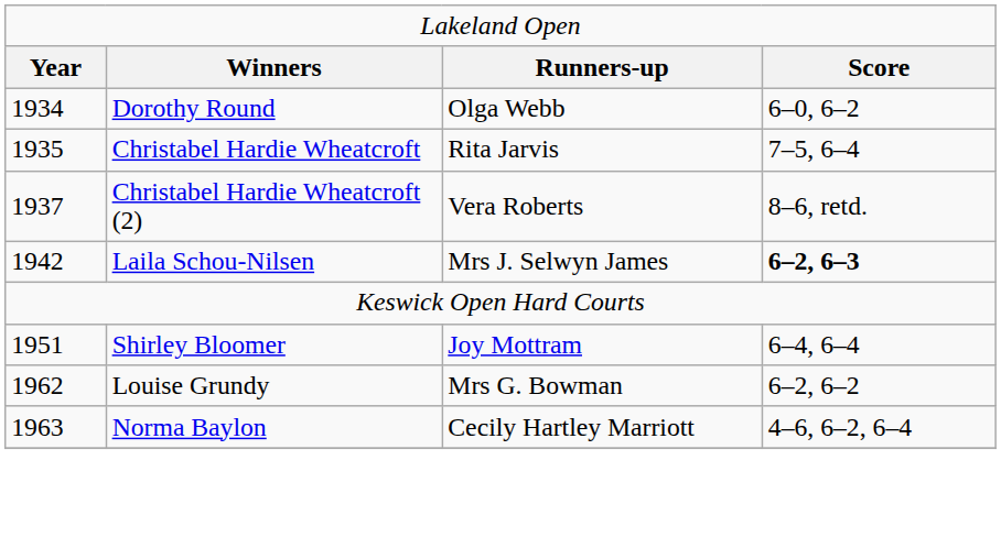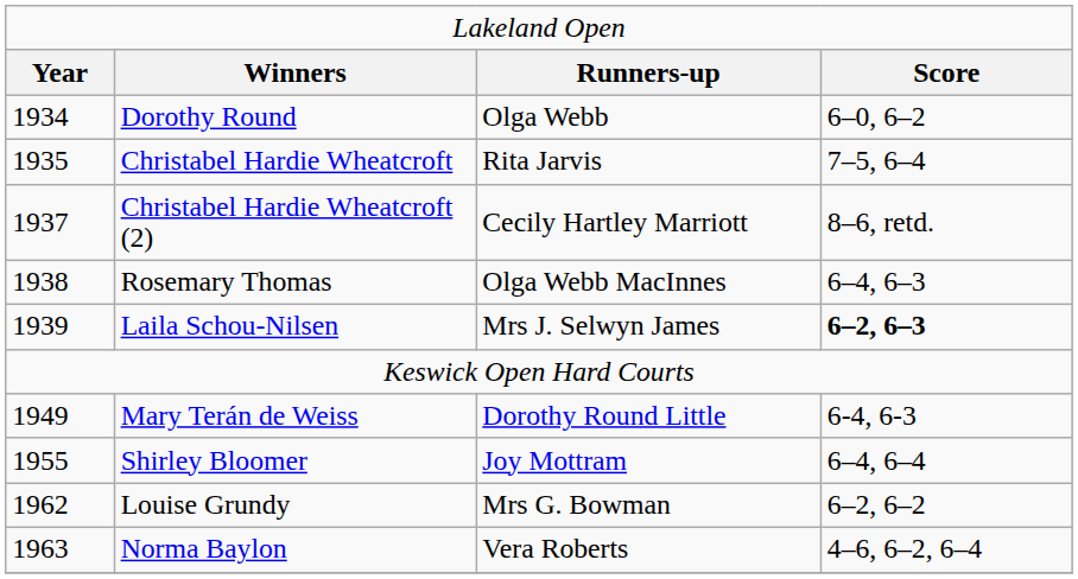Christabel Hardie Wheatcroft (2) | column 3: Vera Roberts -> Cecily Hartley Marriott
+ row: 1938 | Rosemary Thomas | Olga Webb MacInnes | 6–4, 6–3
Laila Schou-Nilsen | column 1: 1942 -> 1939
+ row: 1949 | Mary Terán de Weiss | Dorothy Round Little | 6-4, 6-3
Shirley Bloomer | column 1: 1951 -> 1955
Norma Baylon | column 3: Cecily Hartley Marriott -> Vera Roberts
